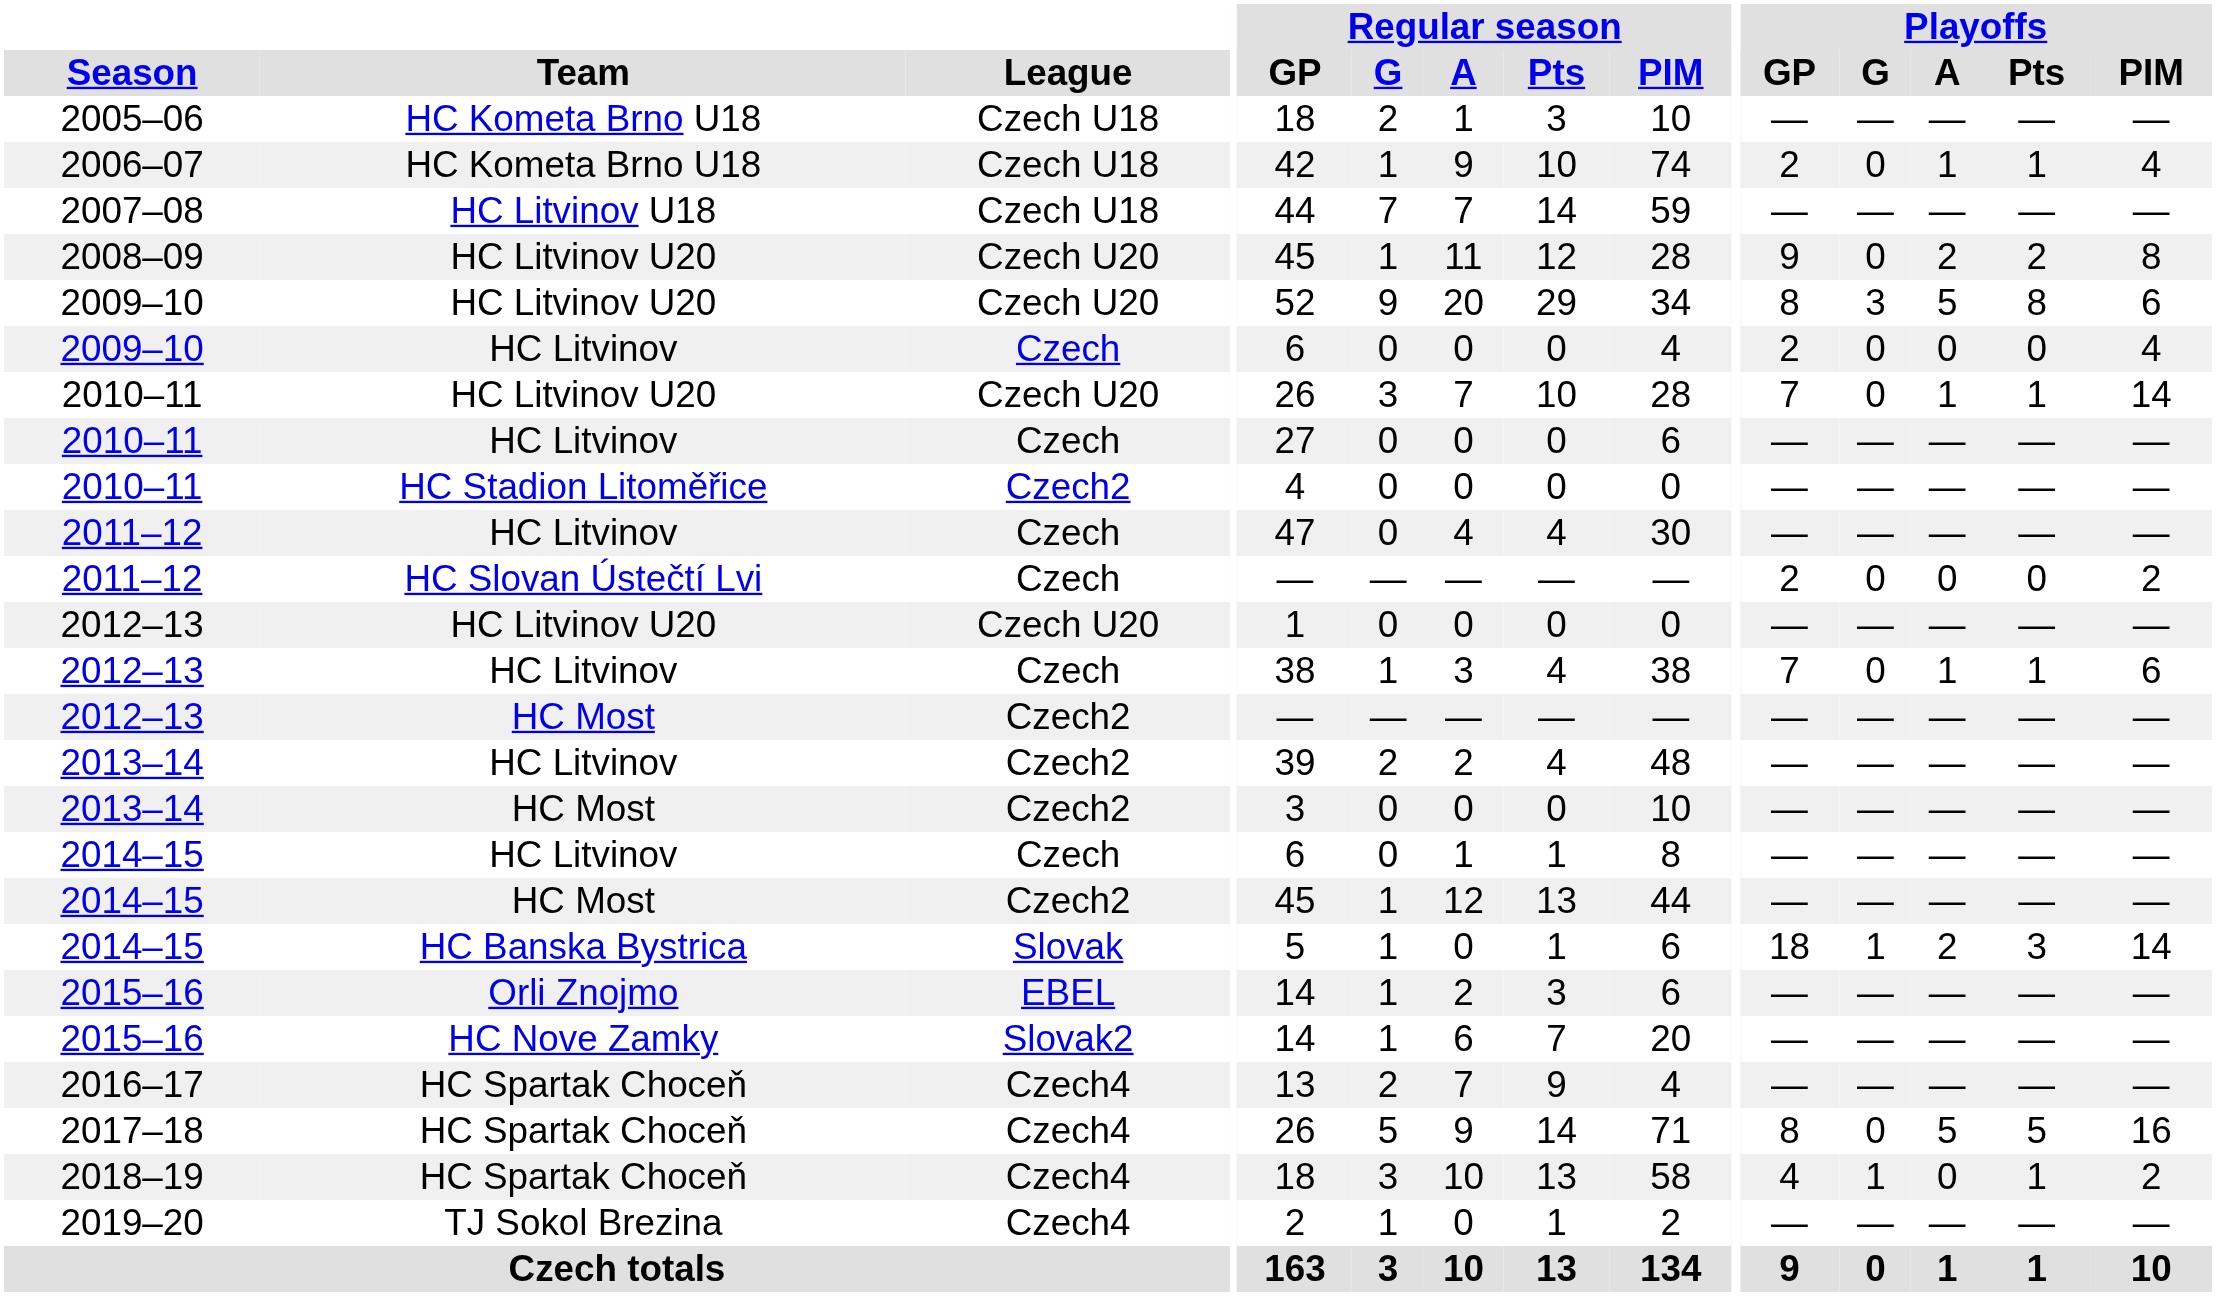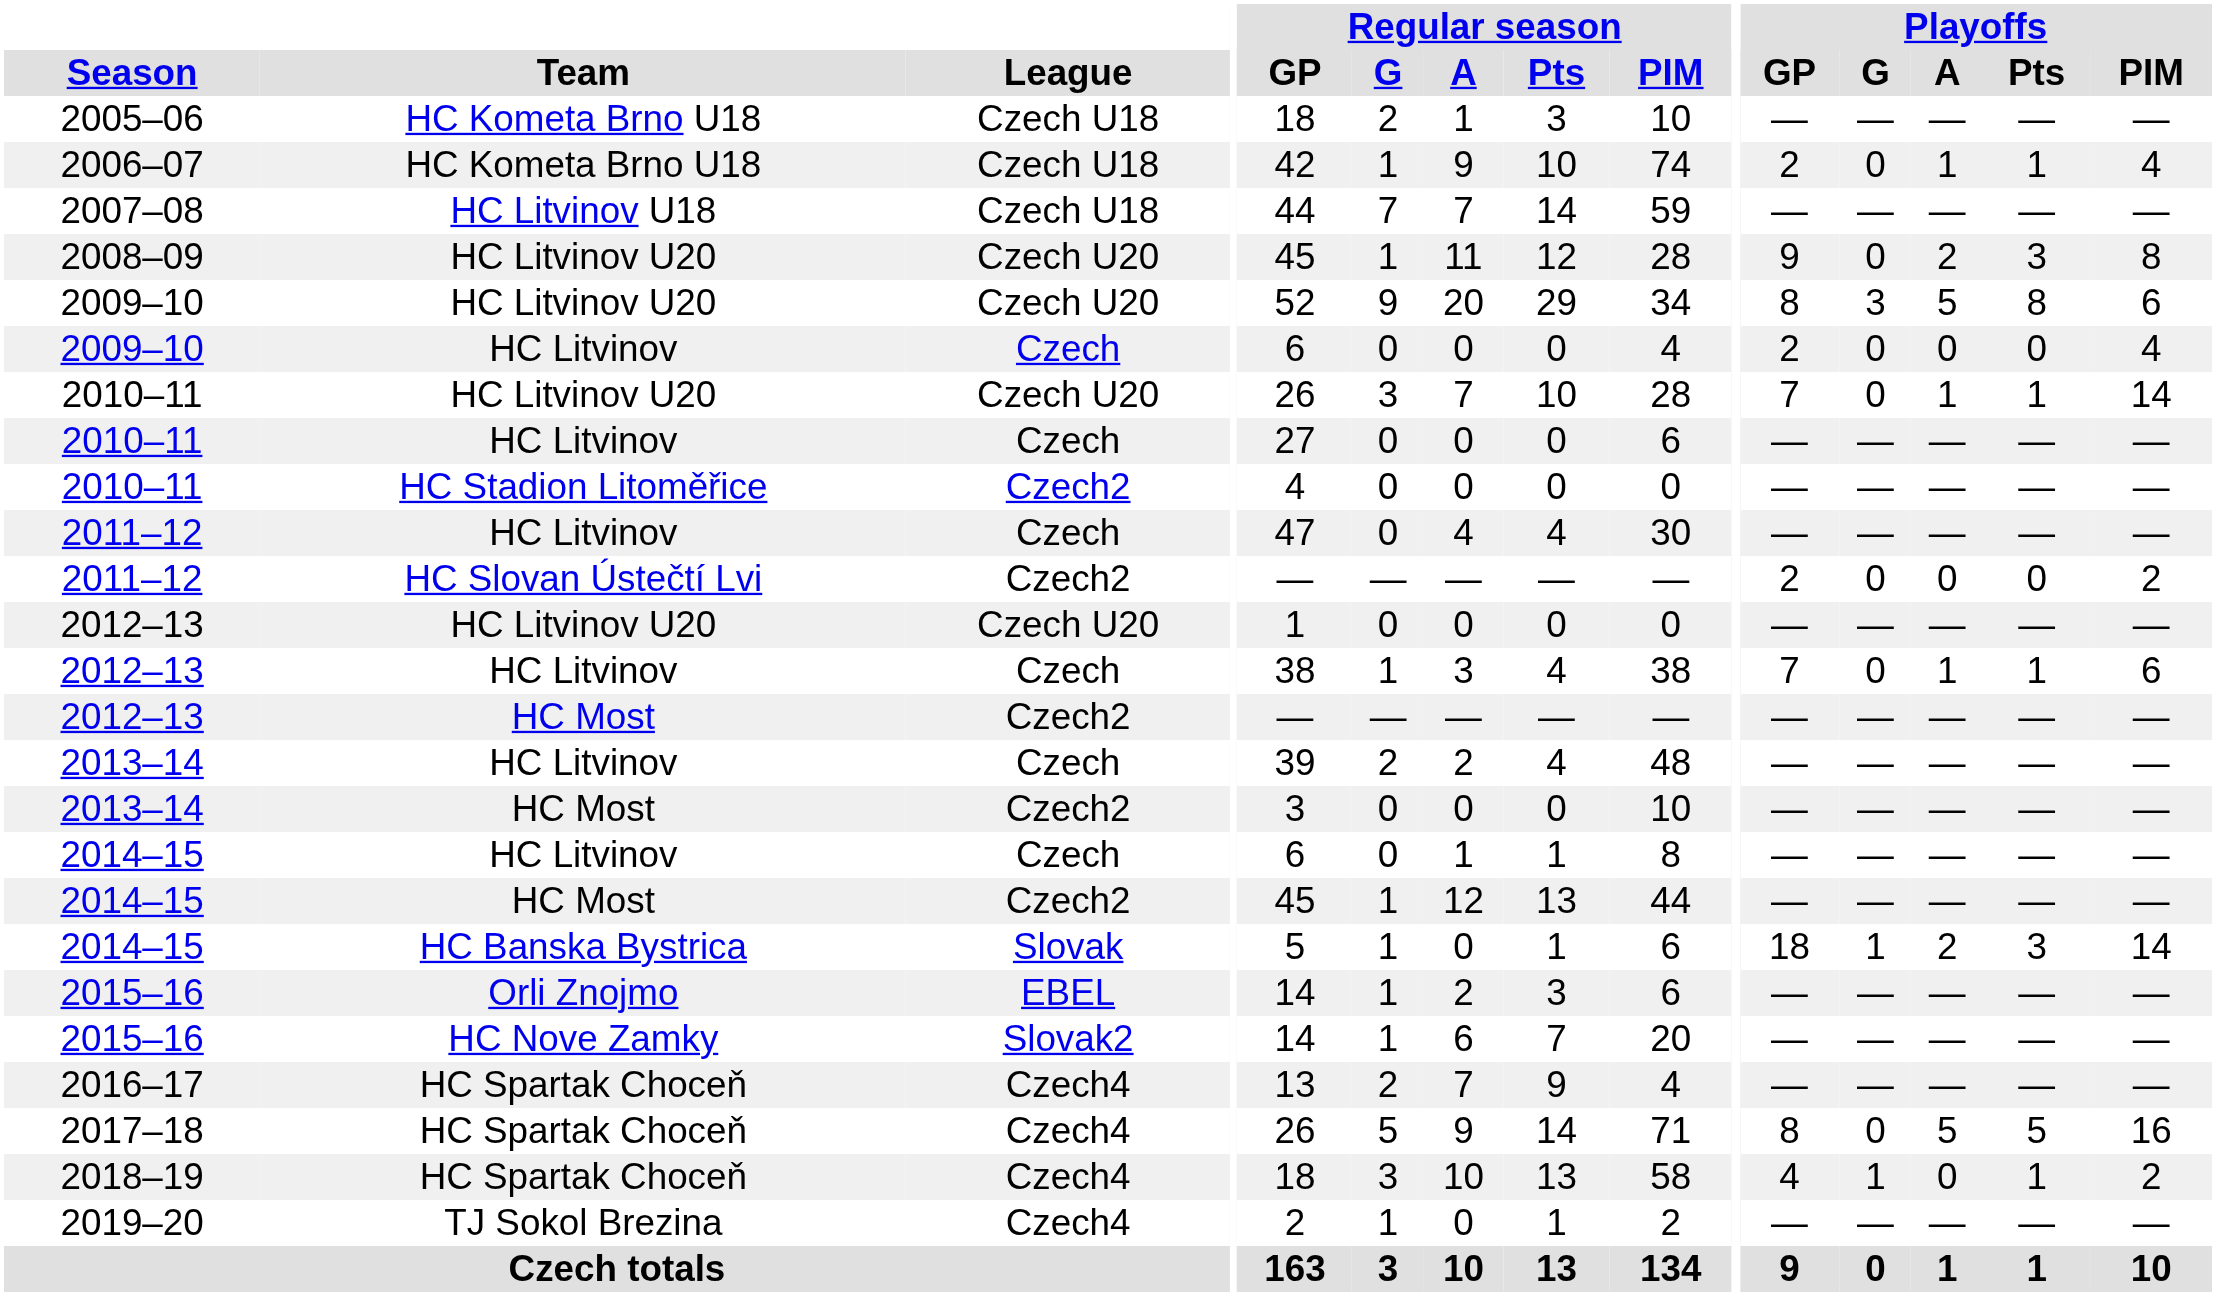2008–09 | Playoffs / Pts: 2 -> 3
2011–12 / HC Slovan Ústečtí Lvi | League: Czech -> Czech2
2013–14 / HC Litvinov | League: Czech2 -> Czech
